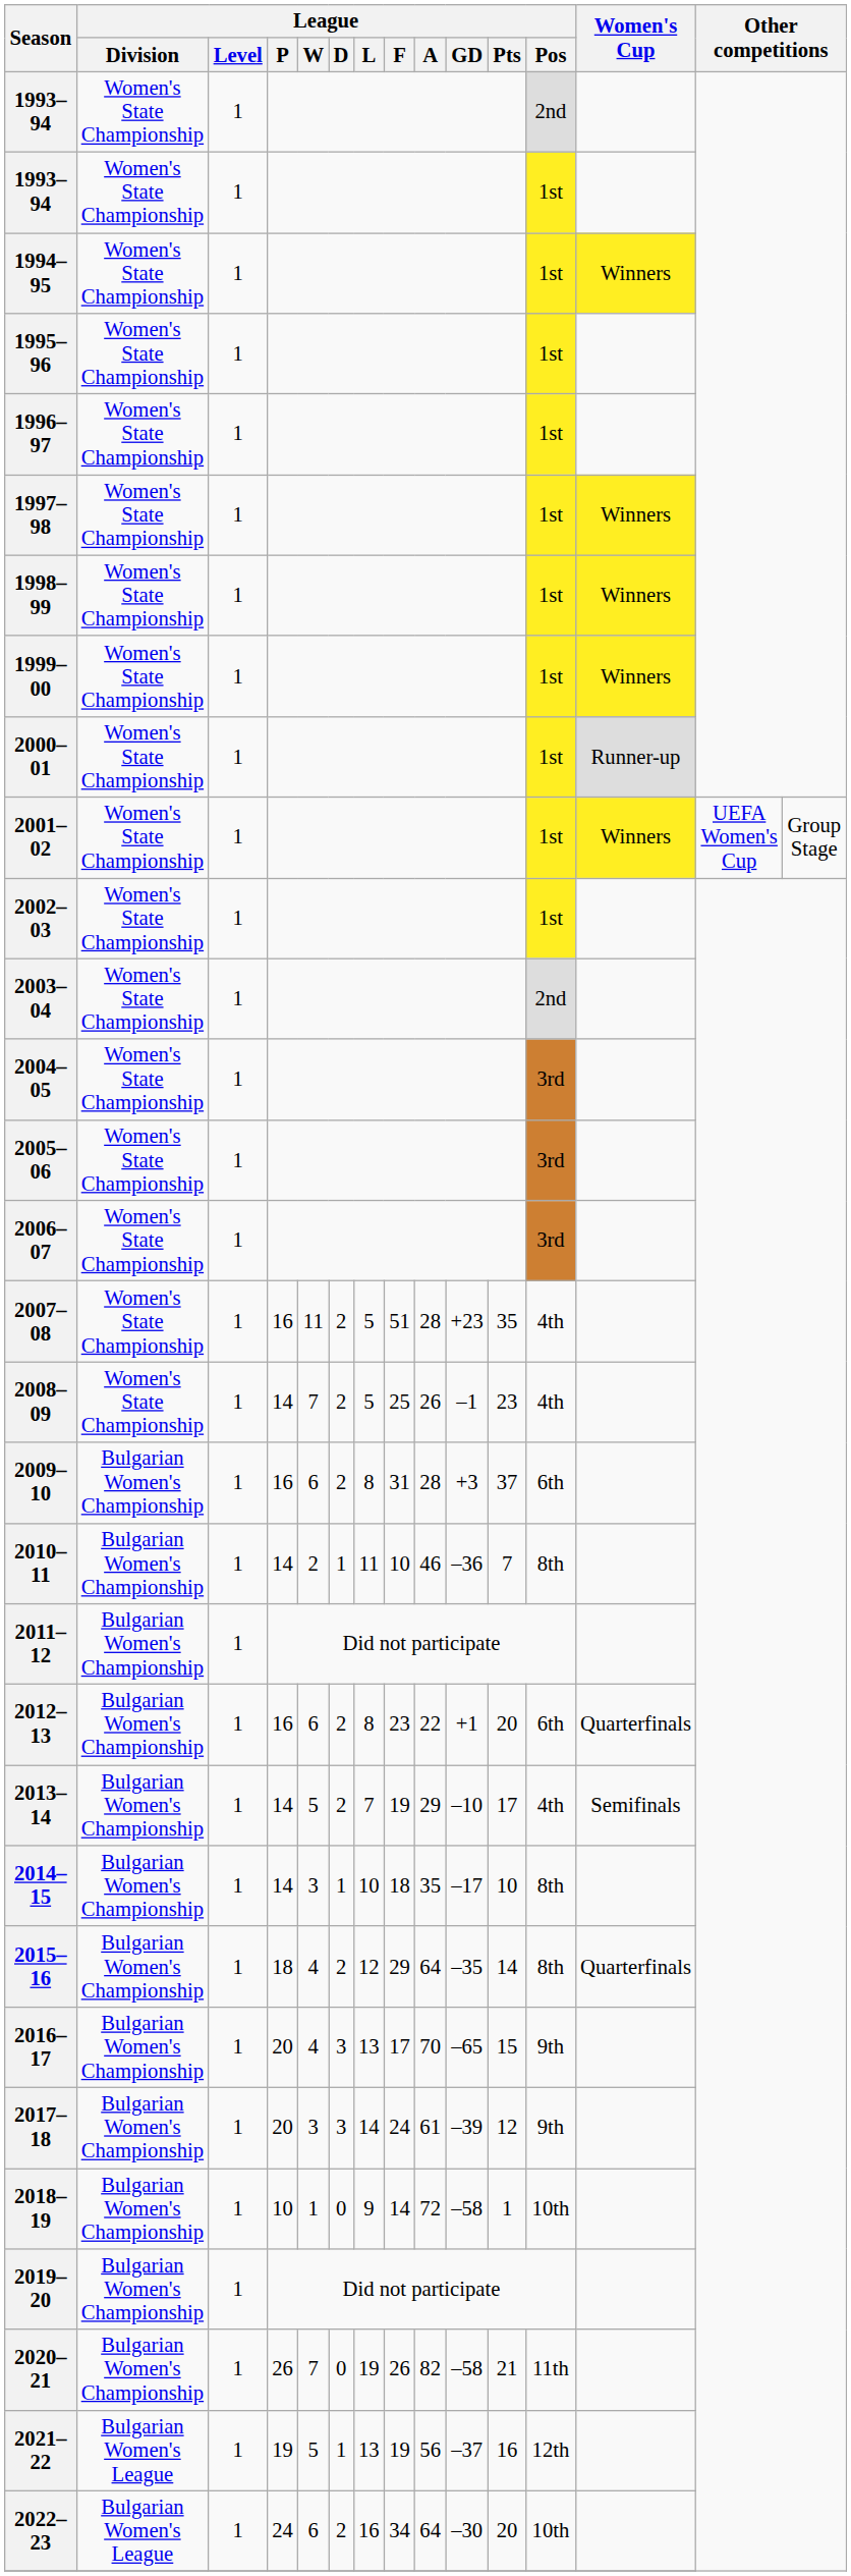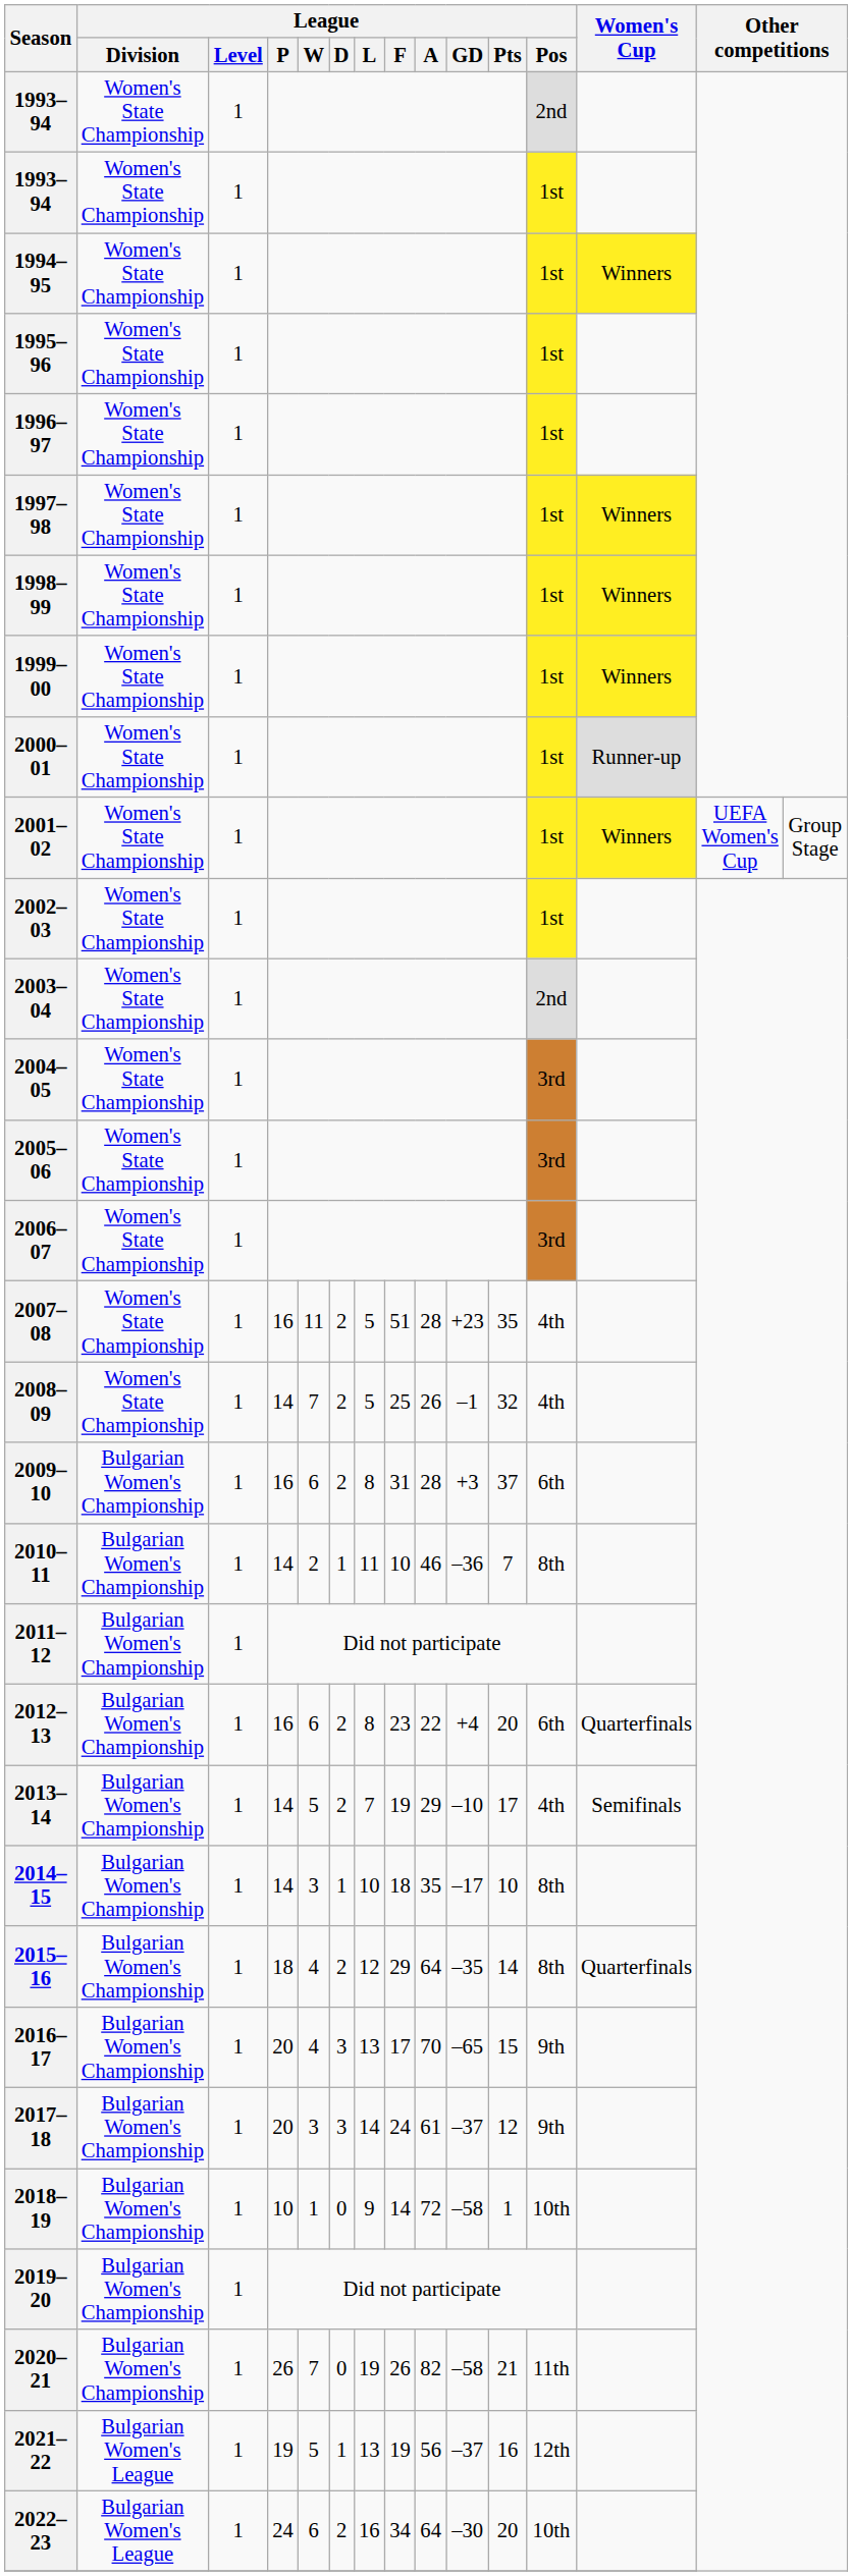2008–09 | League / Pts: 23 -> 32
2012–13 | League / GD: +1 -> +4
2017–18 | League / GD: –39 -> –37
